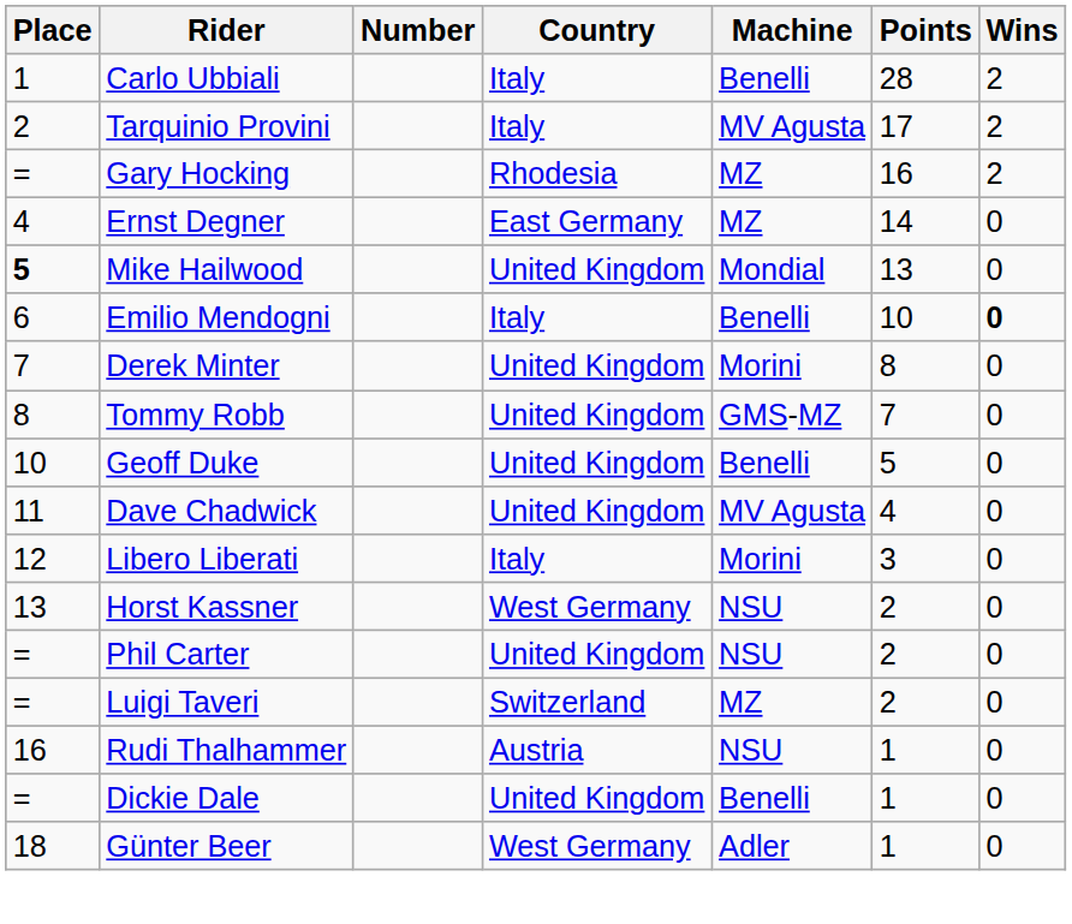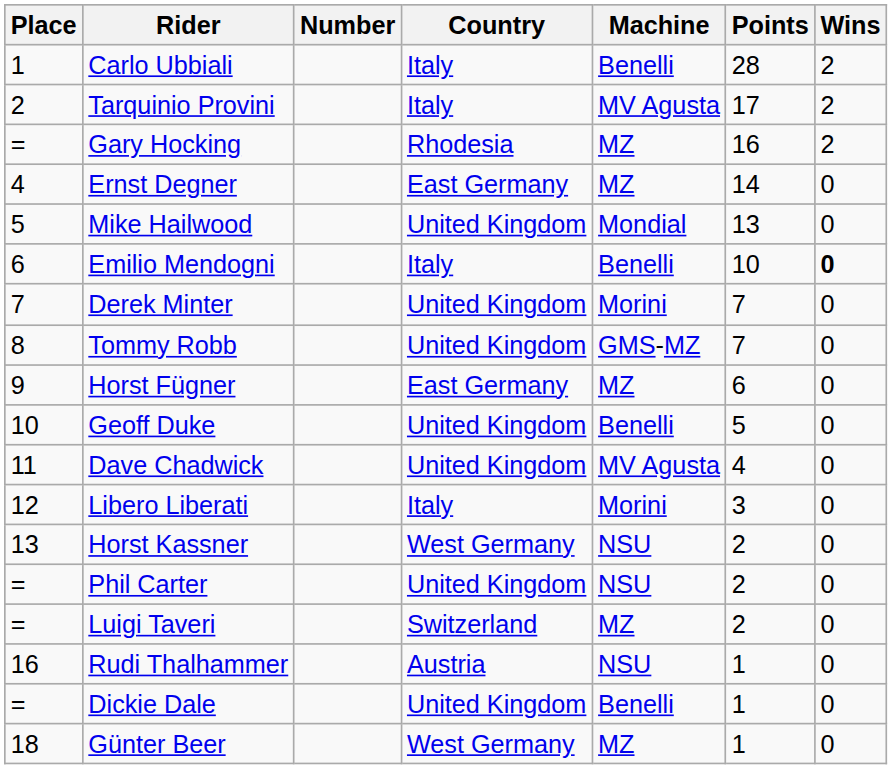Mike Hailwood | Place: bold -> normal
Derek Minter | Points: 8 -> 7
+ row: 9 | Horst Fügner | East Germany | MZ | 6 | 0
Günter Beer | Machine: Adler -> MZ
